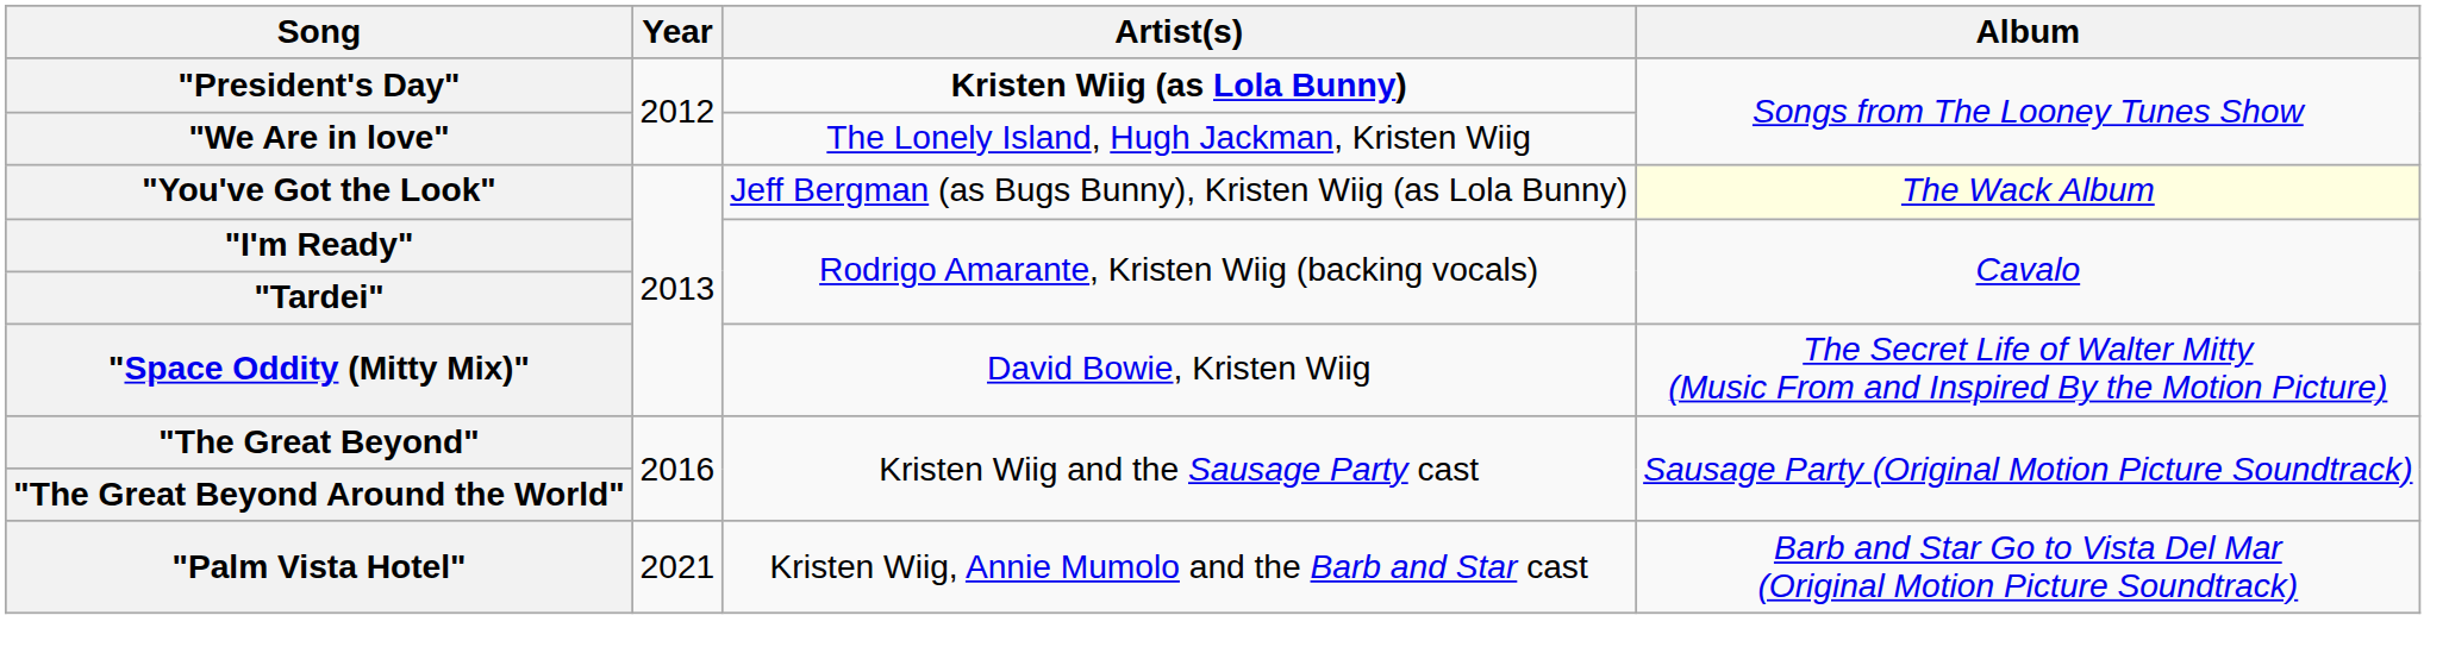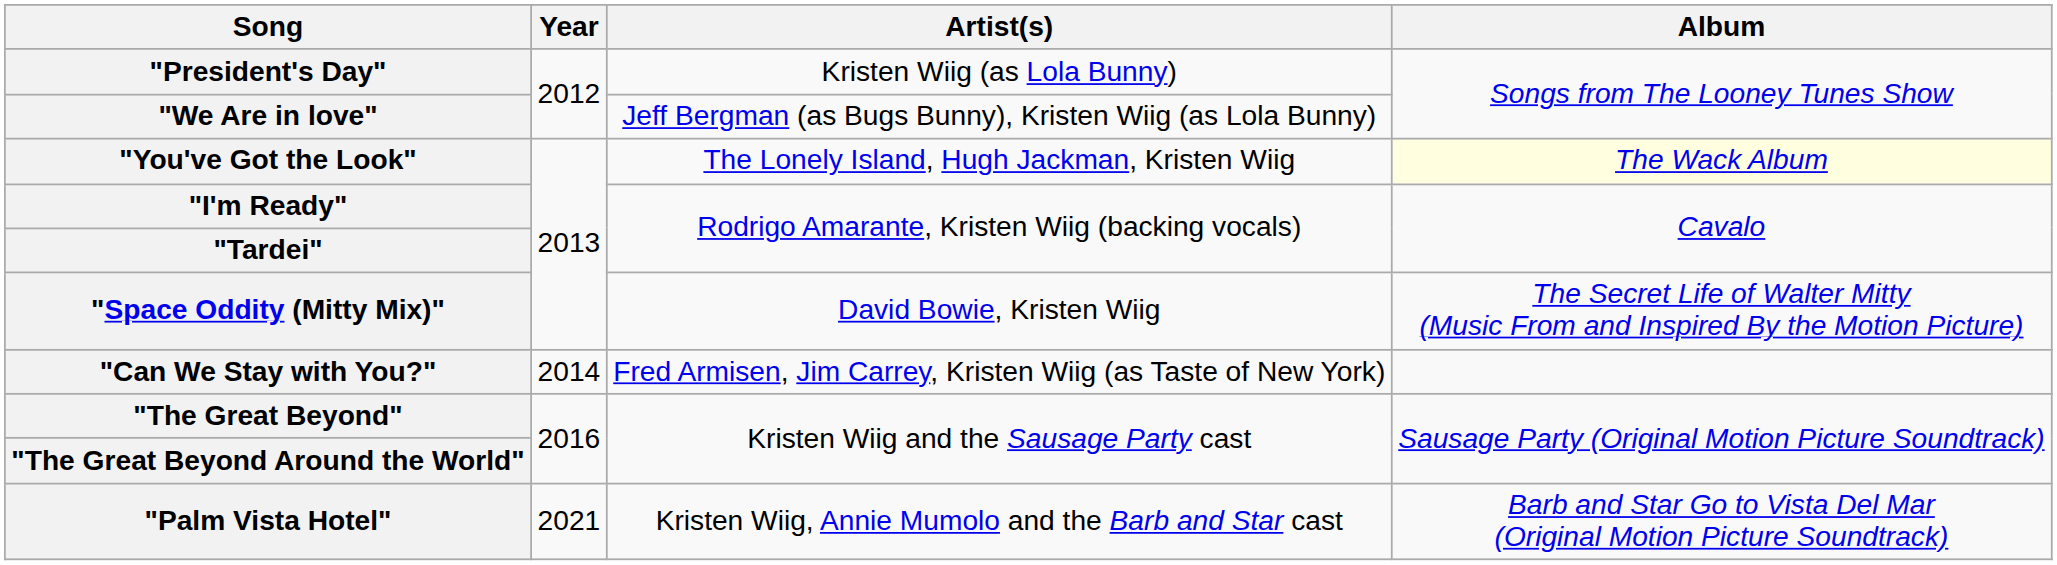"President's Day" | Artist(s): bold -> normal
"We Are in love" | Artist(s): The Lonely Island, Hugh Jackman, Kristen Wiig -> Jeff Bergman (as Bugs Bunny), Kristen Wiig (as Lola Bunny)
"You've Got the Look" | Artist(s): Jeff Bergman (as Bugs Bunny), Kristen Wiig (as Lola Bunny) -> The Lonely Island, Hugh Jackman, Kristen Wiig
+ row: "Can We Stay with You?" | 2014 | Fred Armisen, Jim Carrey, Kristen Wiig (as Taste of New York)
